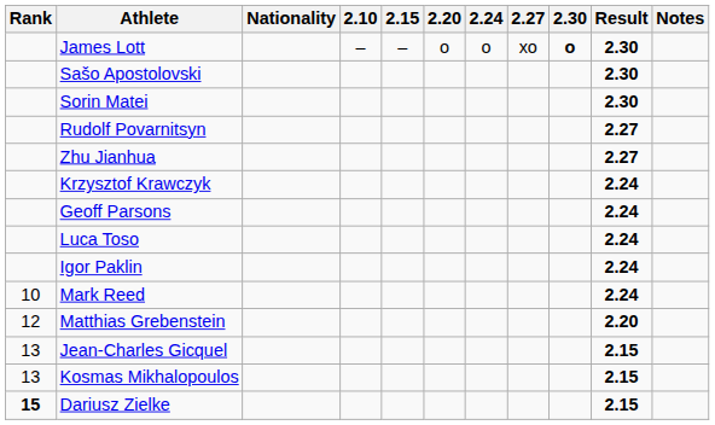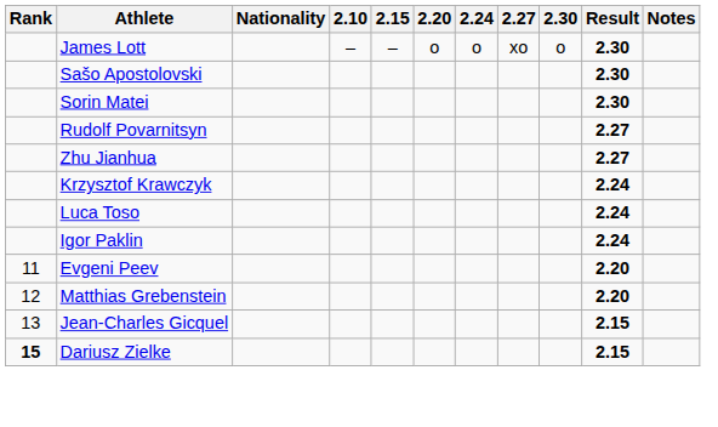James Lott | 2.30: bold -> normal
- row: Geoff Parsons | 2.24
- row: 10 | Mark Reed | 2.24
+ row: 11 | Evgeni Peev | 2.20
- row: 13 | Kosmas Mikhalopoulos | 2.15
